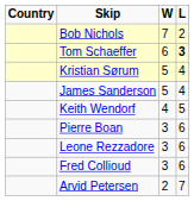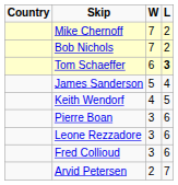+ row: Mike Chernoff | 7 | 2
- row: Kristian Sørum | 5 | 4
